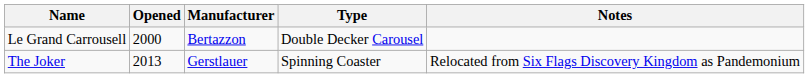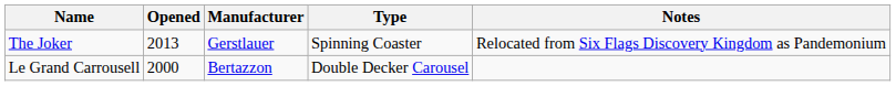rows swapped: Le Grand Carrousell <-> The Joker
